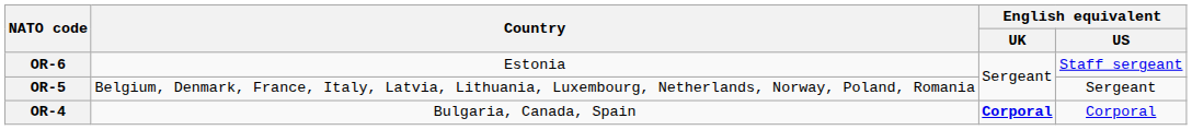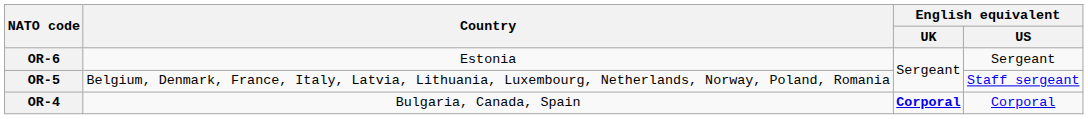OR-6 | English equivalent / US: Staff sergeant -> Sergeant
OR-5 | English equivalent / US: Sergeant -> Staff sergeant
